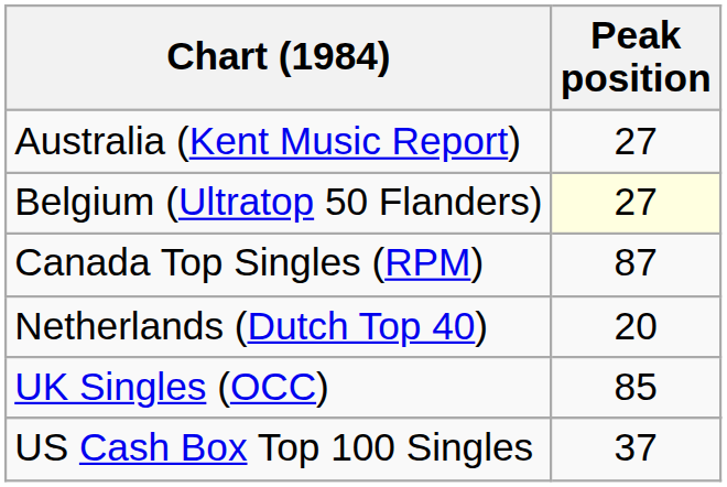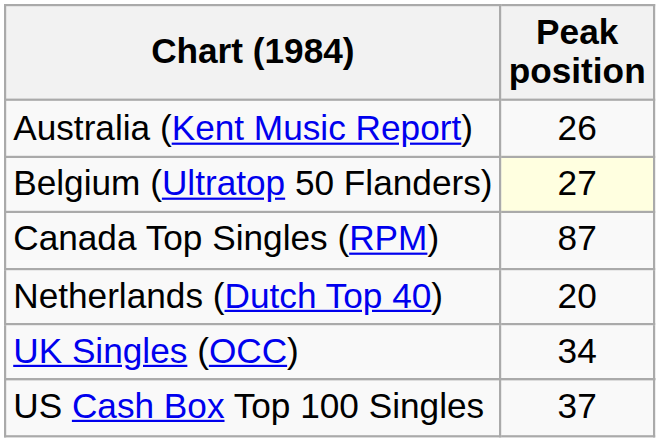Australia (Kent Music Report) | Peak position: 27 -> 26
UK Singles (OCC) | Peak position: 85 -> 34
